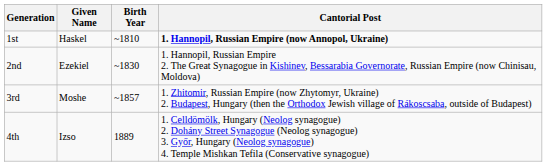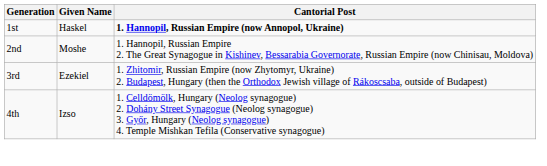- column: Birth Year | ~1810 | ~1830 | ~1857 | 1889
2nd | Given Name: Ezekiel -> Moshe
3rd | Given Name: Moshe -> Ezekiel
